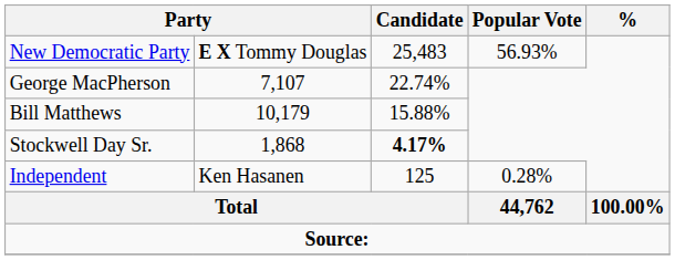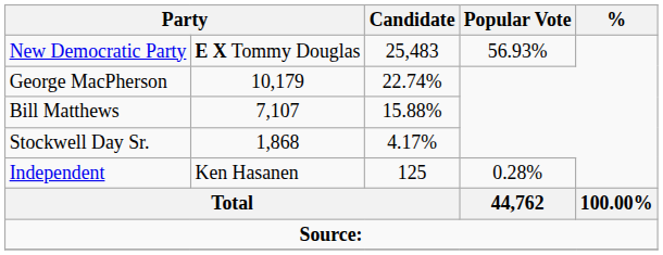George MacPherson | column 2: 7,107 -> 10,179
Bill Matthews | column 2: 10,179 -> 7,107
Stockwell Day Sr. | Candidate: bold -> normal
